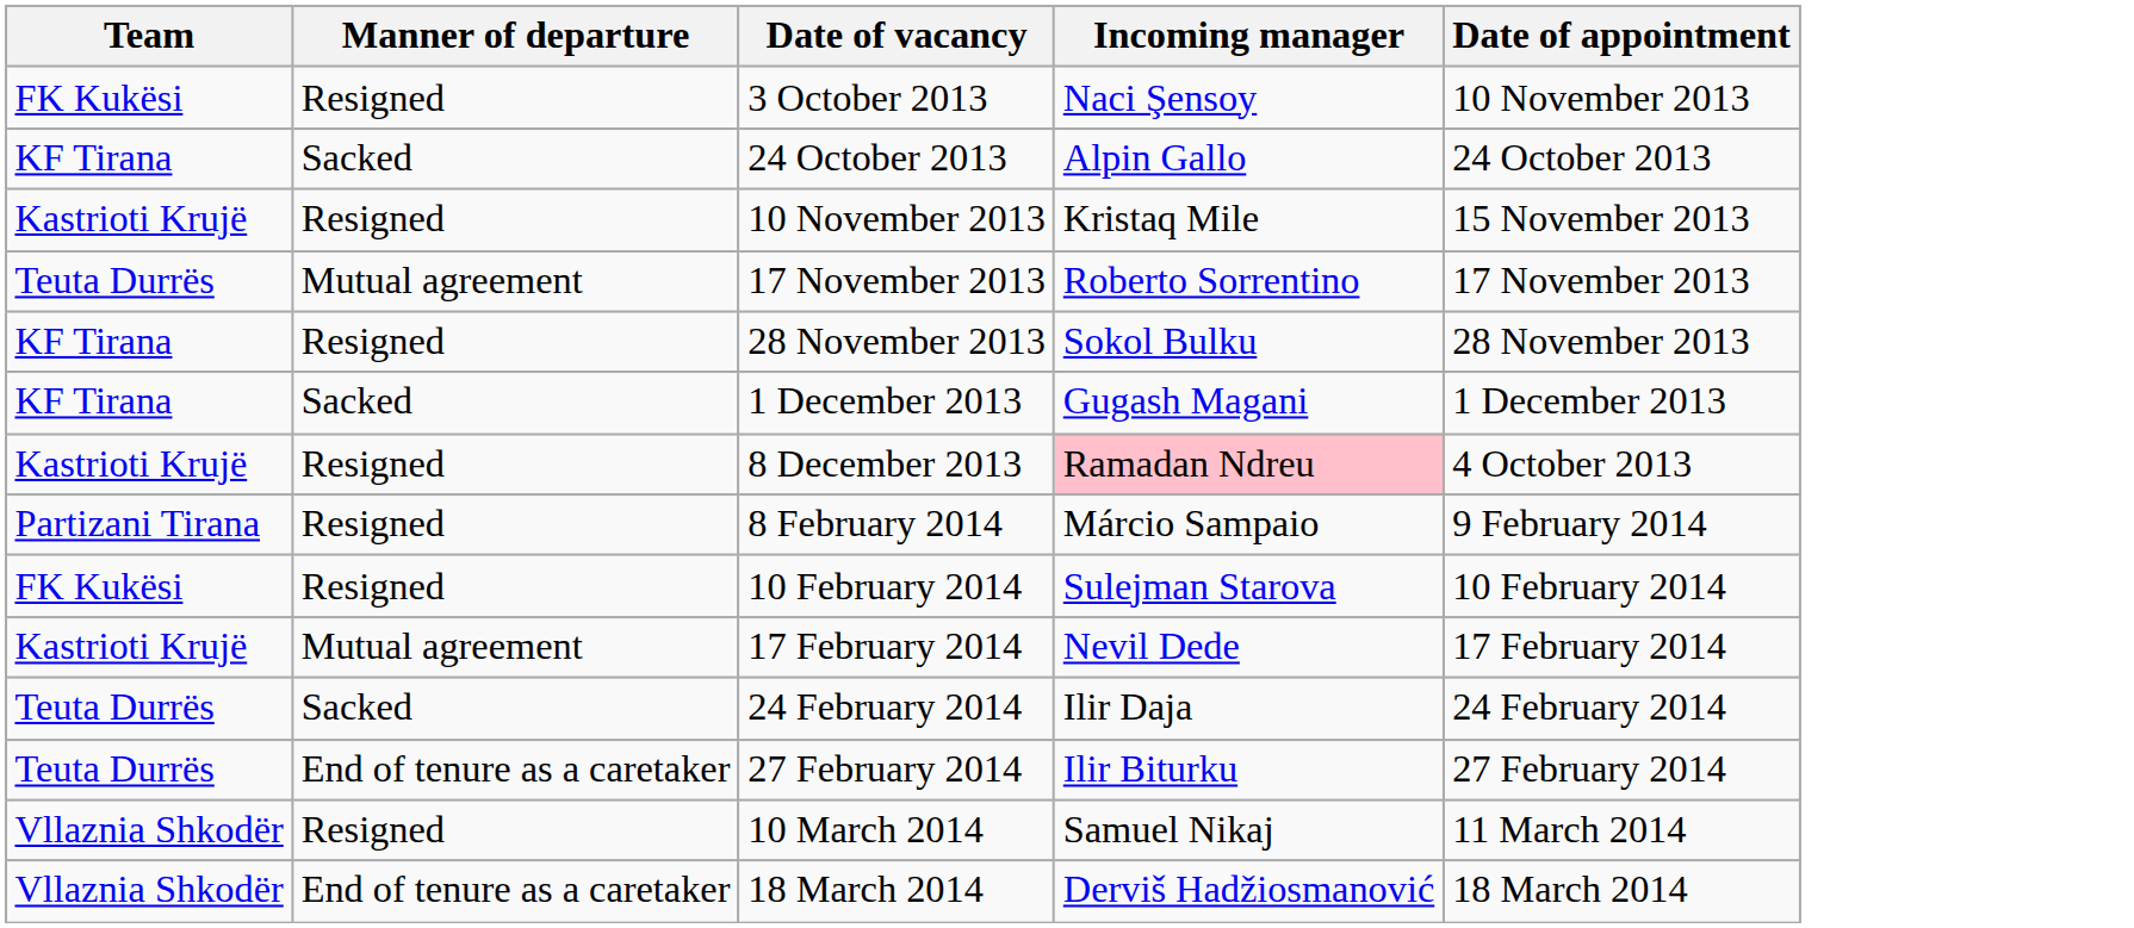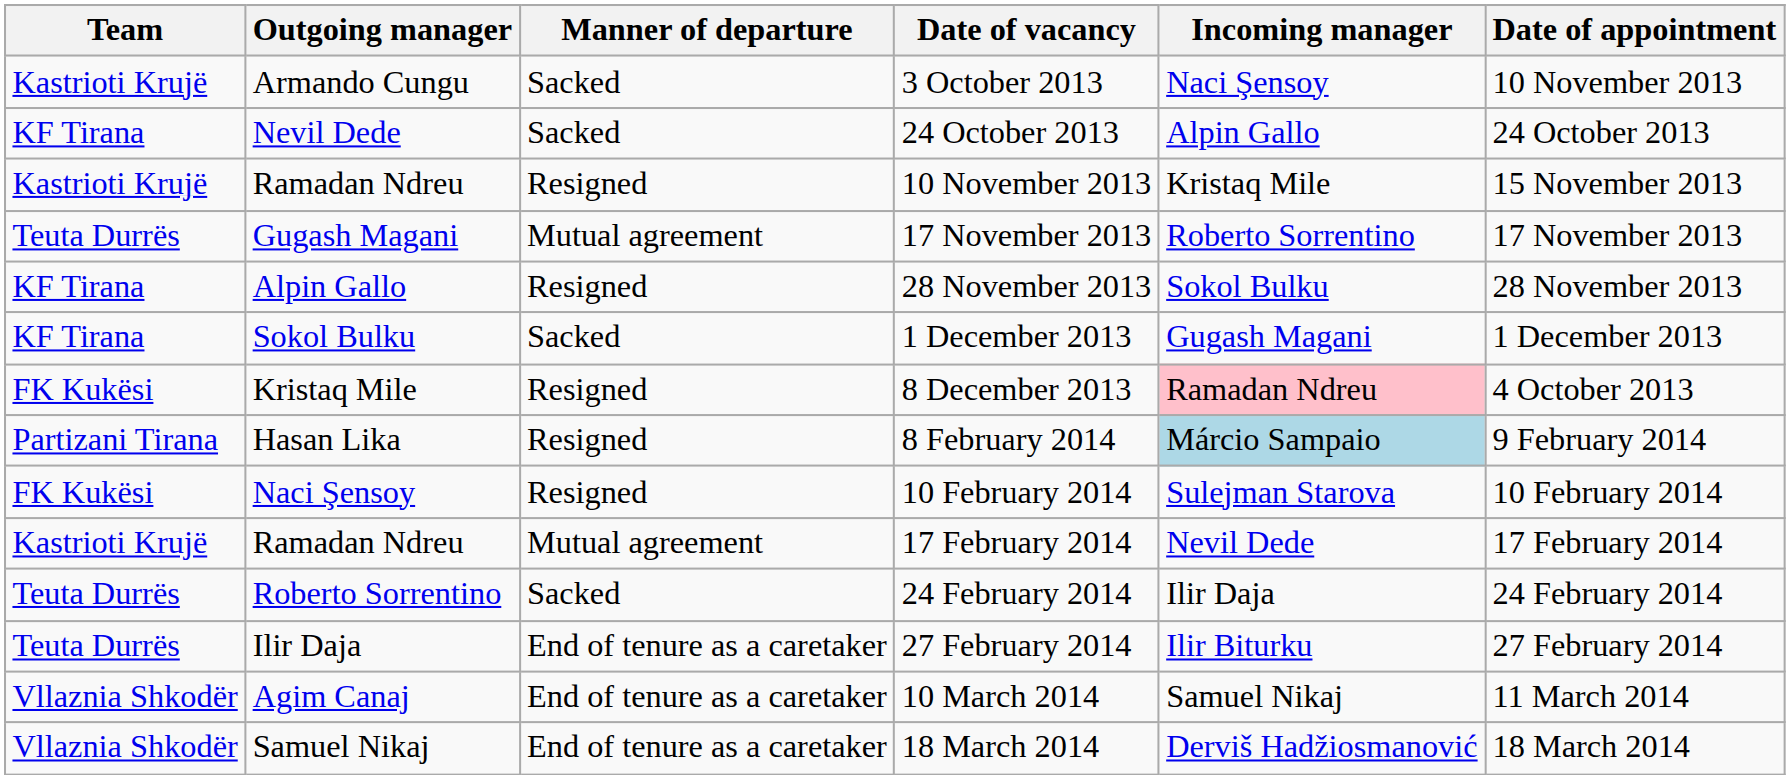+ column: Outgoing manager | Armando Cungu | Nevil Dede | Ramadan Ndreu | Gugash Magani | Alpin Gallo | Sokol Bulku | Kristaq Mile | Hasan Lika | Naci Şensoy | Ramadan Ndreu | Roberto Sorrentino | Ilir Daja | Agim Canaj | Samuel Nikaj
3 October 2013 | Team: FK Kukësi -> Kastrioti Krujë
3 October 2013 | Manner of departure: Resigned -> Sacked
8 December 2013 | Team: Kastrioti Krujë -> FK Kukësi
8 February 2014 | Incoming manager: no background -> lightblue background
10 March 2014 | Manner of departure: Resigned -> End of tenure as a caretaker
